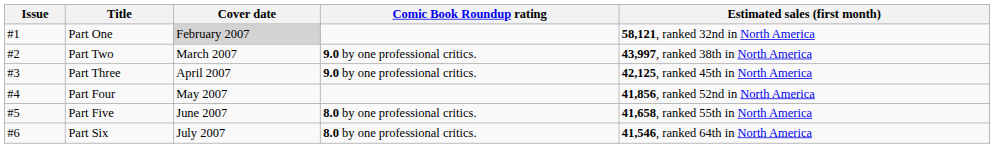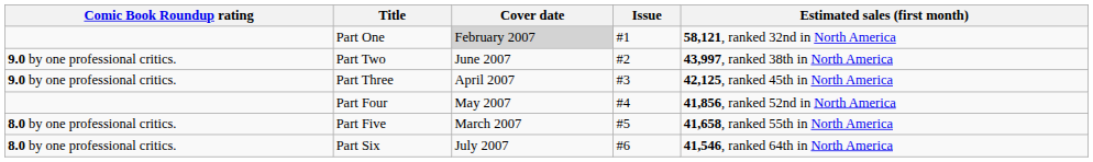columns swapped: Issue <-> Comic Book Roundup rating
Part Two | Cover date: March 2007 -> June 2007
Part Five | Cover date: June 2007 -> March 2007
